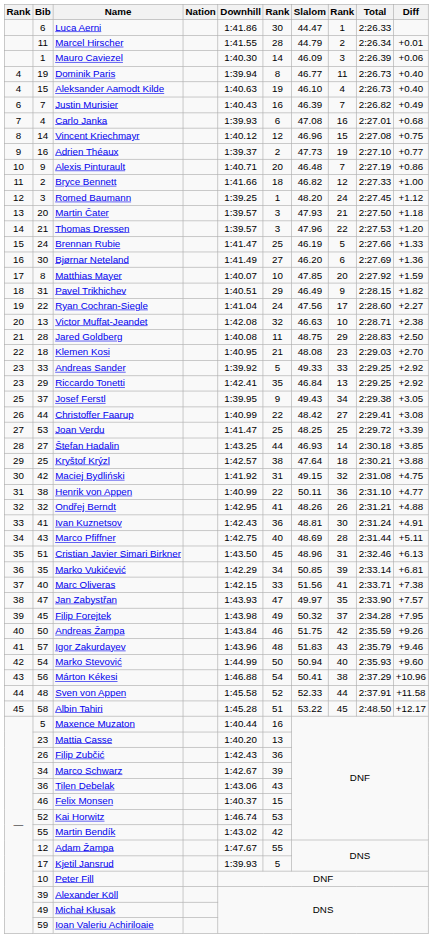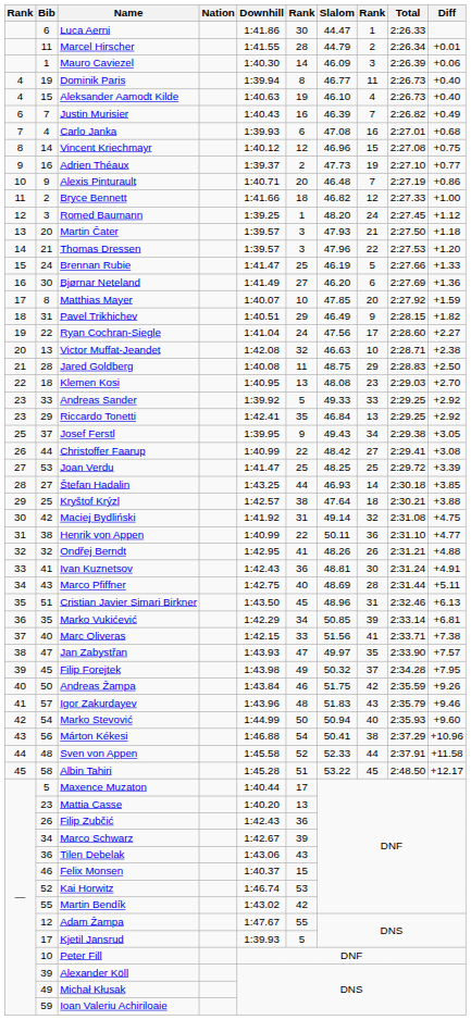Klemen Kosi | column 6: 21 -> 13
Maciej Bydliński | Slalom: 49.15 -> 49.14
Maxence Muzaton | column 6: 16 -> 17
